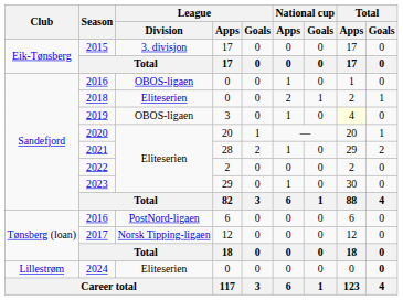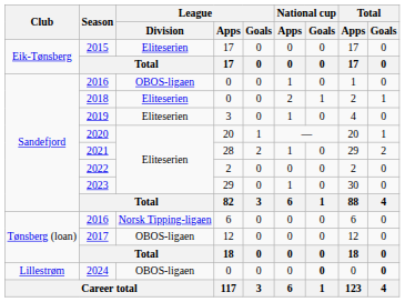2015 | League / Division: 3. divisjon -> Eliteserien
2019 | League / Division: OBOS-ligaen -> Eliteserien
2019 | Total / Apps: lightyellow background -> no background
2016 / 6 | League / Division: PostNord-ligaen -> Norsk Tipping-ligaen
2017 | League / Division: Norsk Tipping-ligaen -> OBOS-ligaen
2024 | League / Division: Eliteserien -> OBOS-ligaen
2024 | National cup / Goals: normal -> bold
